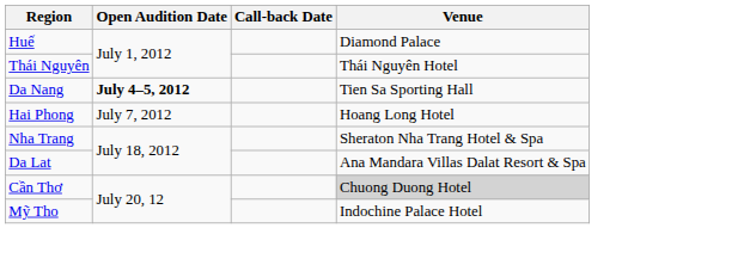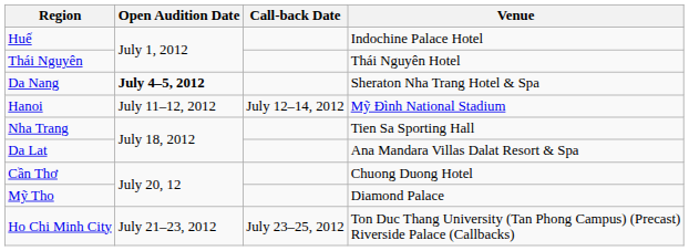Huế | Venue: Diamond Palace -> Indochine Palace Hotel
Da Nang | Venue: Tien Sa Sporting Hall -> Sheraton Nha Trang Hotel & Spa
- row: Hai Phong | July 7, 2012 | Hoang Long Hotel
+ row: Hanoi | July 11–12, 2012 | July 12–14, 2012 | Mỹ Đình National Stadium
Nha Trang | Venue: Sheraton Nha Trang Hotel & Spa -> Tien Sa Sporting Hall
Cần Thơ | Venue: lightgrey background -> no background
Mỹ Tho | Venue: Indochine Palace Hotel -> Diamond Palace
+ row: Ho Chi Minh City | July 21–23, 2012 | July 23–25, 2012 | Ton Duc Thang University (Tan Phong Campus) (Precast) Riverside Palace (Callbacks)
